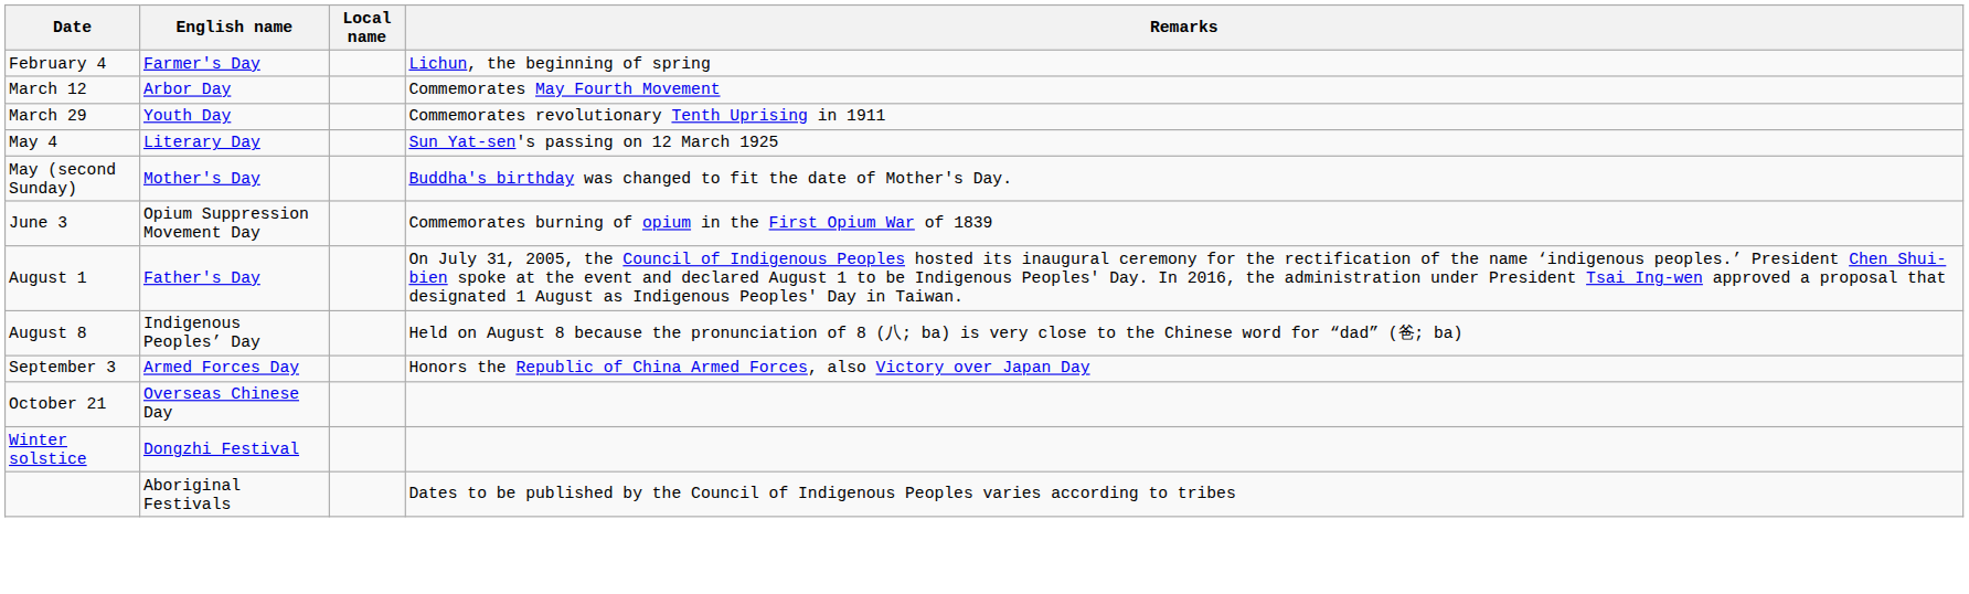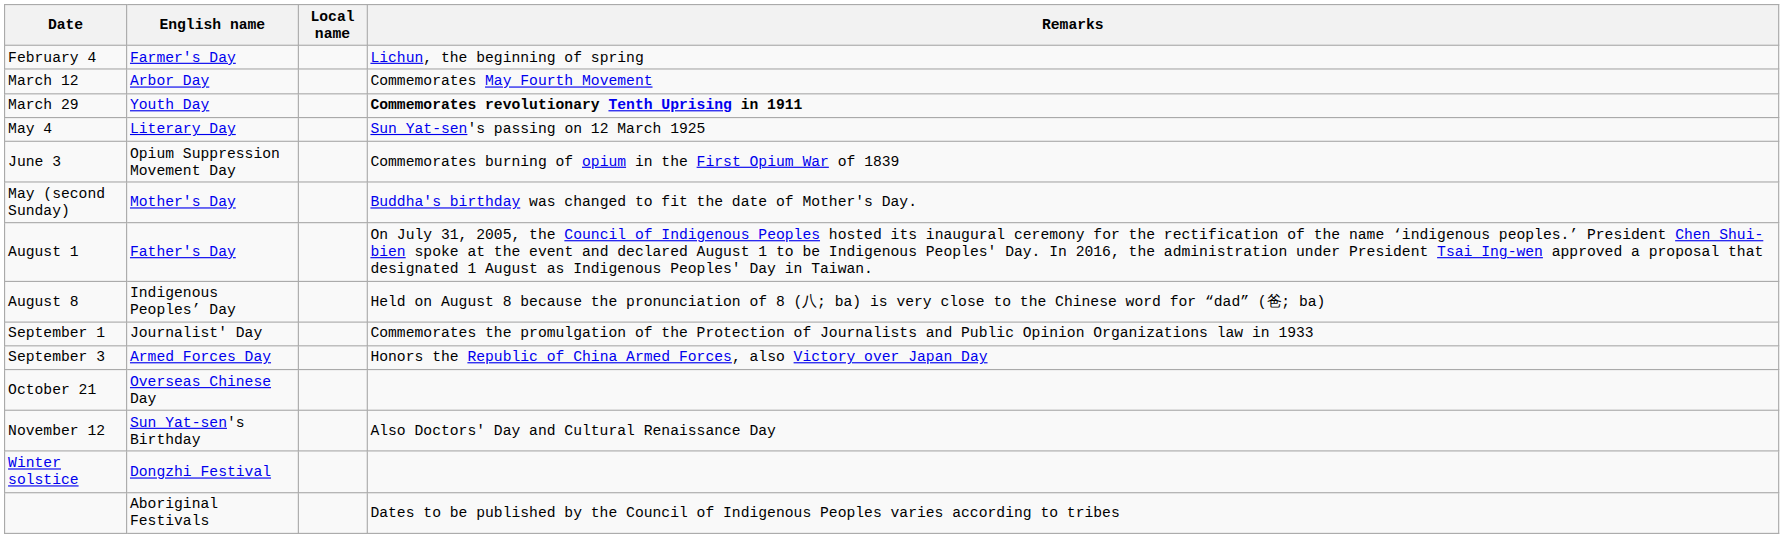March 29 | Remarks: normal -> bold
rows swapped: May (second Sunday) <-> June 3
+ row: September 1 | Journalist' Day | Commemorates the promulgation of the Protection of Journalists and Public Opinion Organizations law in 1933
+ row: November 12 | Sun Yat-sen's Birthday | Also Doctors' Day and Cultural Renaissance Day
